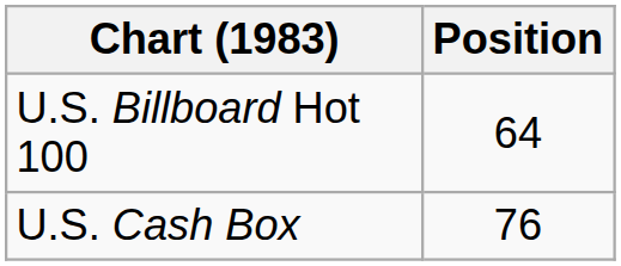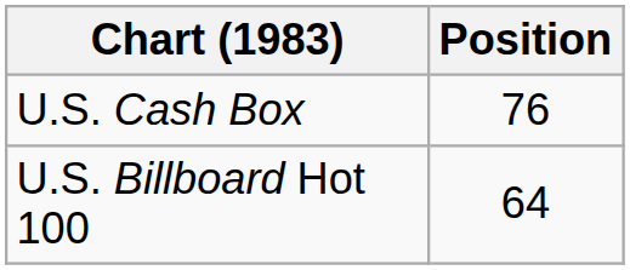rows swapped: U.S. Billboard Hot 100 <-> U.S. Cash Box
